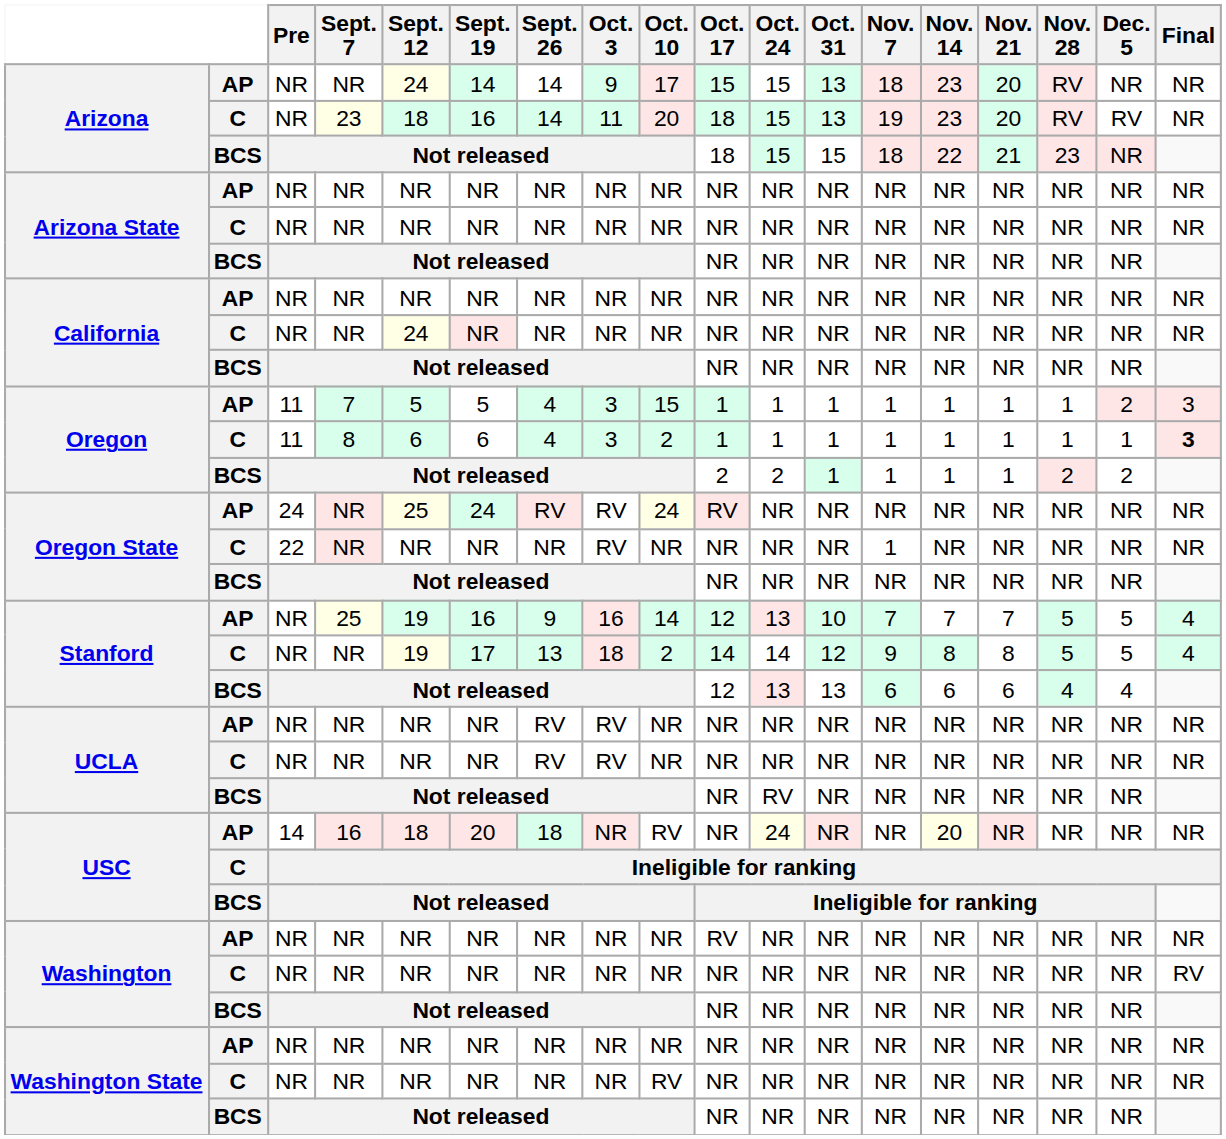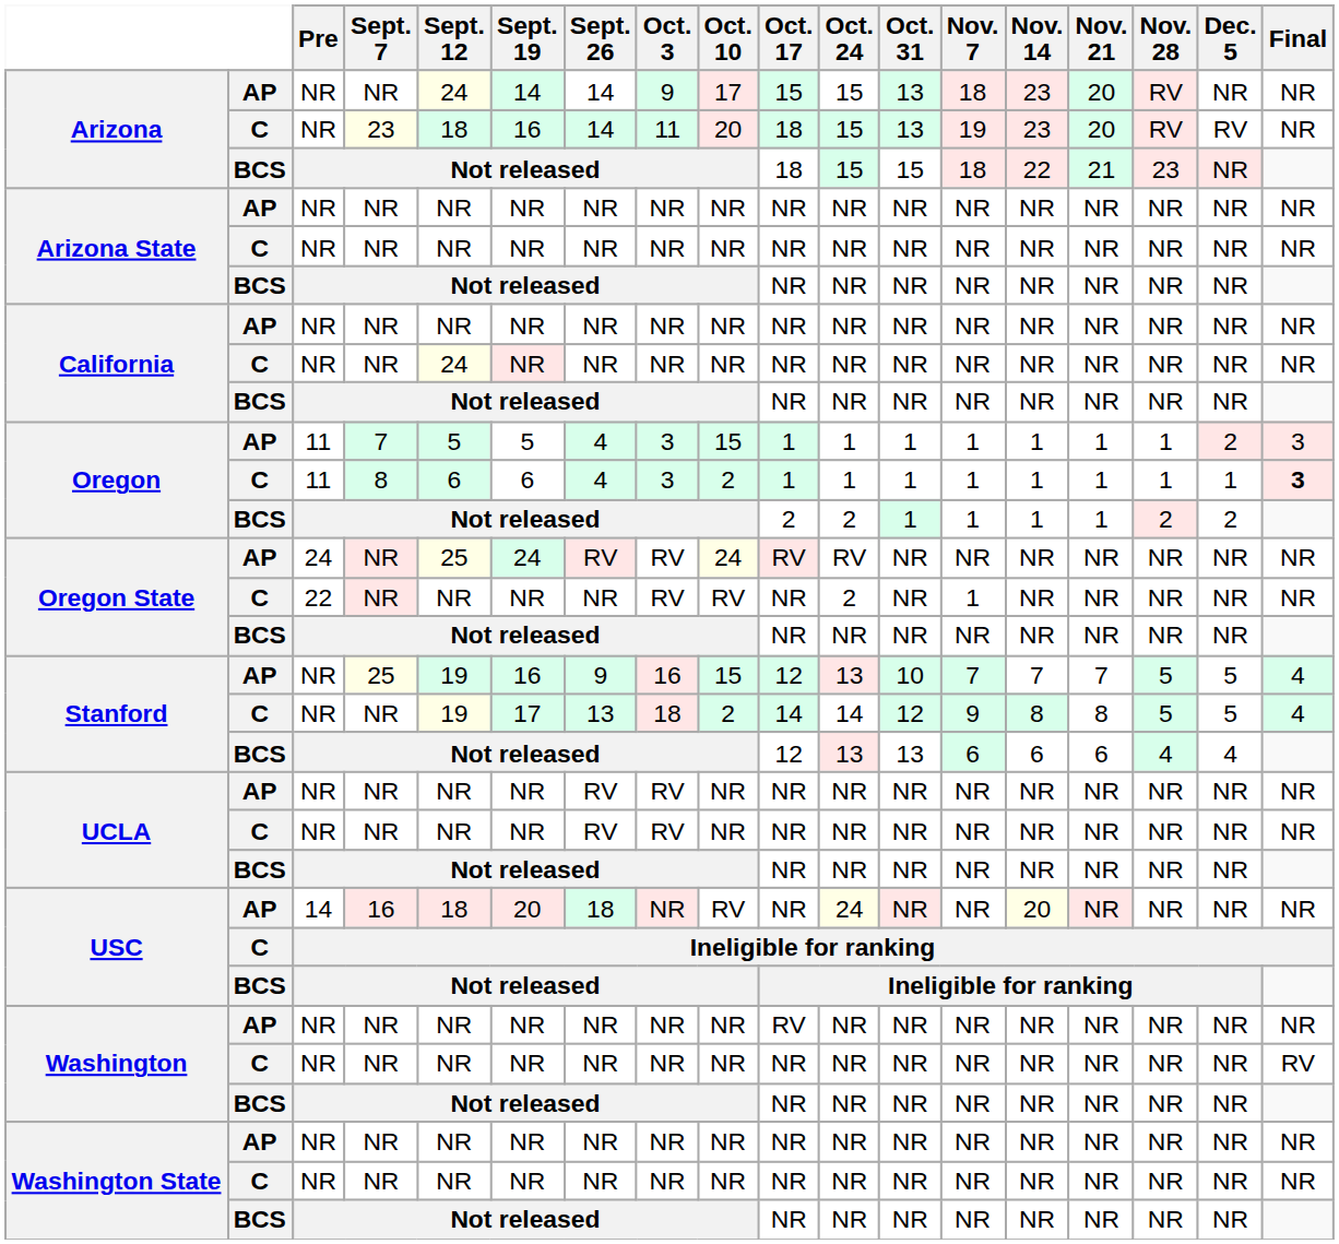Oregon State / AP | Oct. 24: NR -> RV
Oregon State / C | Oct. 10: NR -> RV
Oregon State / C | Oct. 24: NR -> 2
Stanford / AP | Oct. 10: 14 -> 15
UCLA / BCS | Oct. 24: RV -> NR
Washington State / C | Oct. 10: RV -> NR
